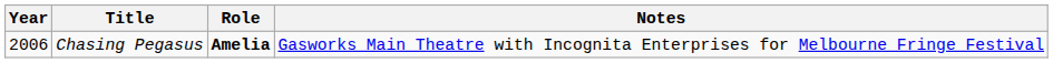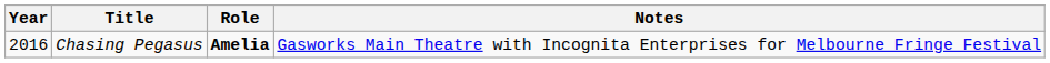Chasing Pegasus | Year: 2006 -> 2016
